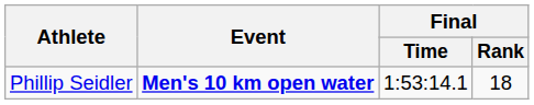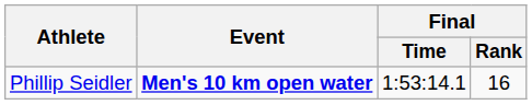Phillip Seidler | Final / Rank: 18 -> 16
